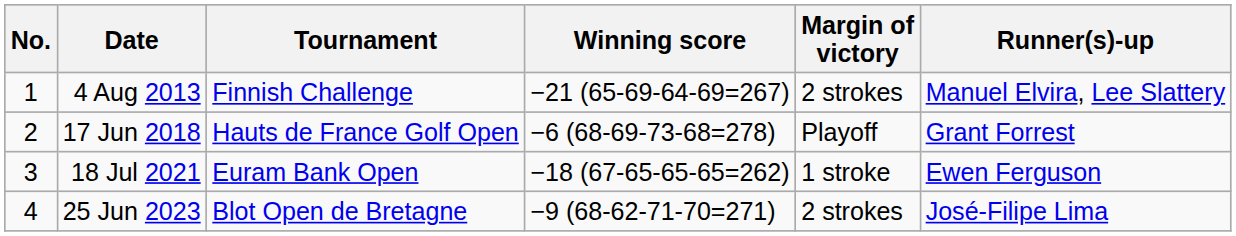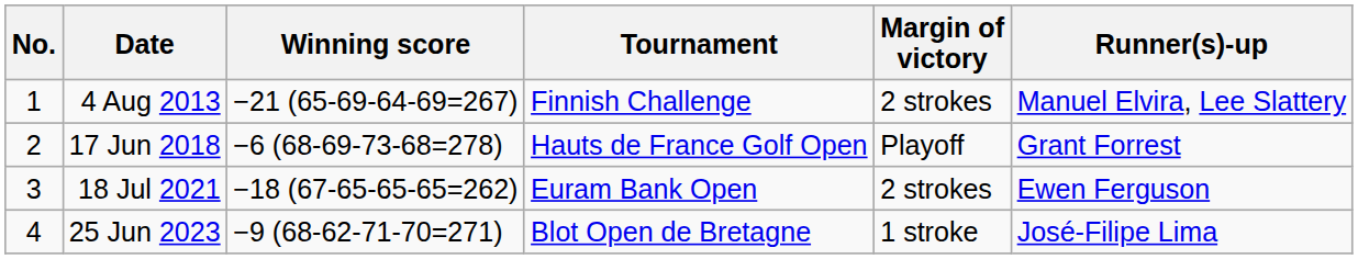columns swapped: Tournament <-> Winning score
18 Jul 2021 | Margin of victory: 1 stroke -> 2 strokes
25 Jun 2023 | Margin of victory: 2 strokes -> 1 stroke
